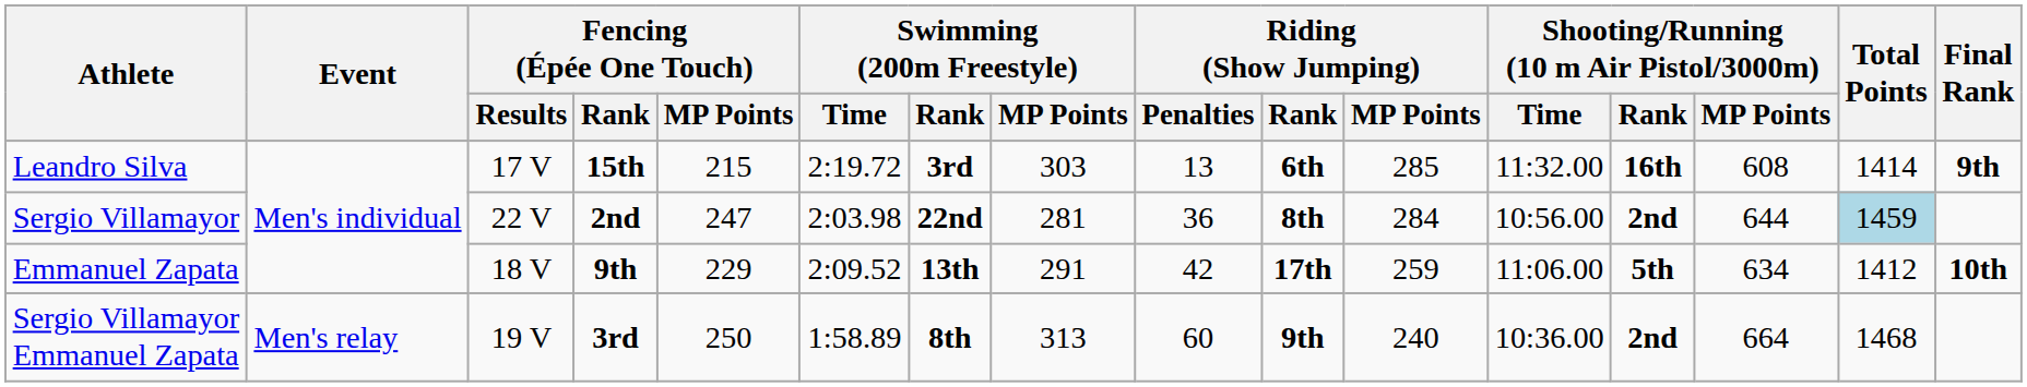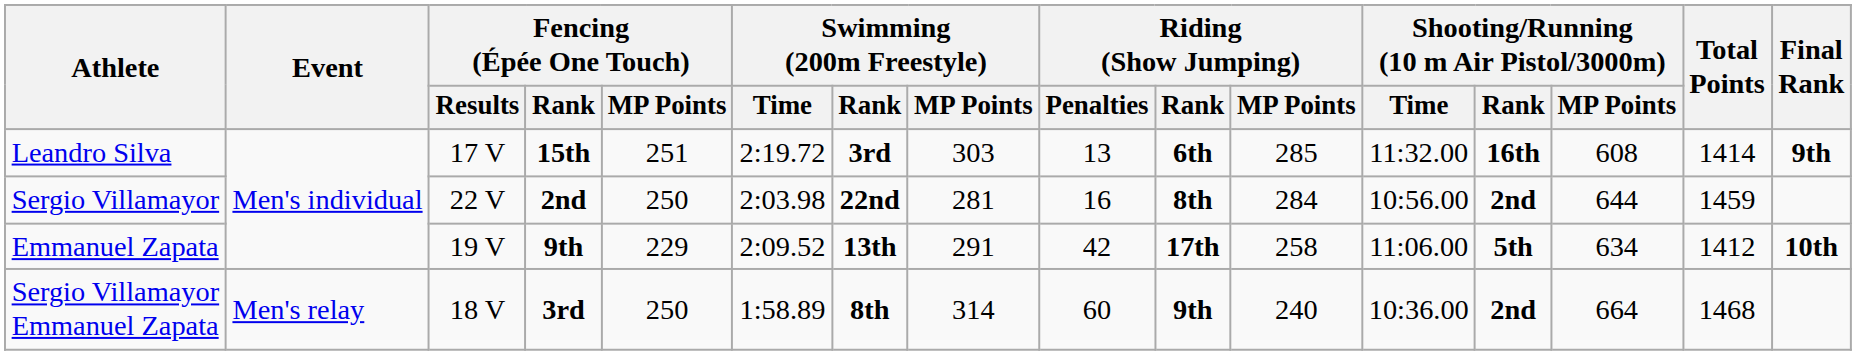Leandro Silva | Fencing (Épée One Touch) / MP Points: 215 -> 251
Sergio Villamayor | Fencing (Épée One Touch) / MP Points: 247 -> 250
Sergio Villamayor | Riding (Show Jumping) / Penalties: 36 -> 16
Sergio Villamayor | Total Points: lightblue background -> no background
Emmanuel Zapata | Fencing (Épée One Touch) / Results: 18 V -> 19 V
Emmanuel Zapata | Riding (Show Jumping) / MP Points: 259 -> 258
Sergio Villamayor Emmanuel Zapata | Fencing (Épée One Touch) / Results: 19 V -> 18 V
Sergio Villamayor Emmanuel Zapata | Swimming (200m Freestyle) / MP Points: 313 -> 314
